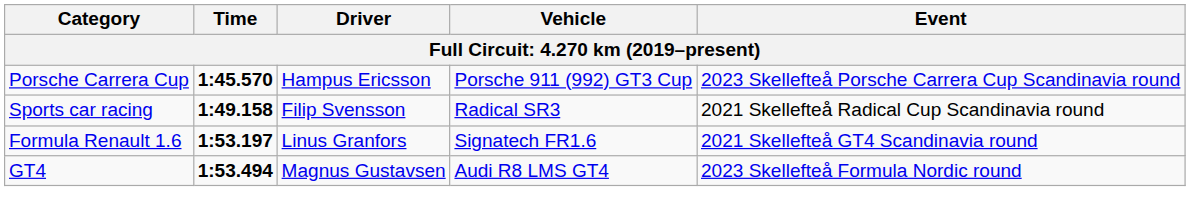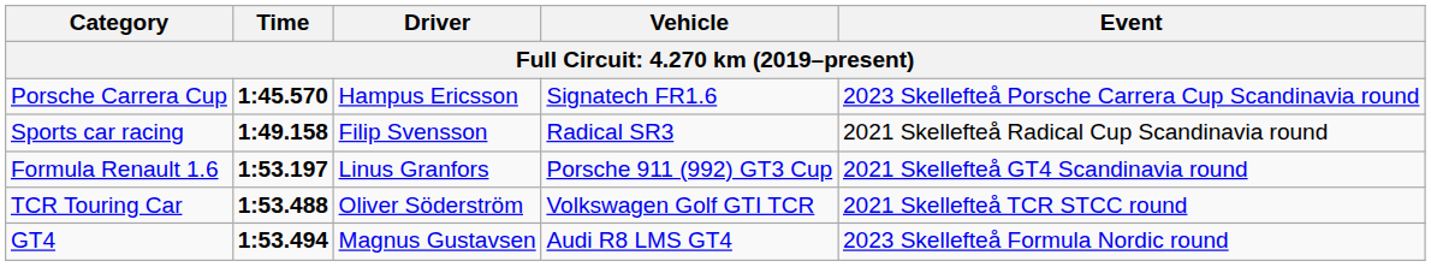Porsche Carrera Cup | Vehicle: Porsche 911 (992) GT3 Cup -> Signatech FR1.6
Formula Renault 1.6 | Vehicle: Signatech FR1.6 -> Porsche 911 (992) GT3 Cup
+ row: TCR Touring Car | 1:53.488 | Oliver Söderström | Volkswagen Golf GTI TCR | 2021 Skellefteå TCR STCC round
